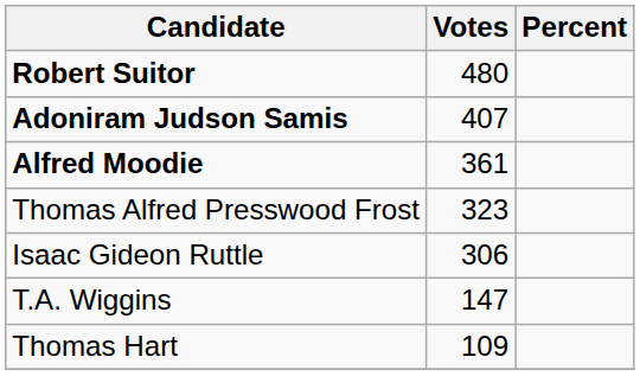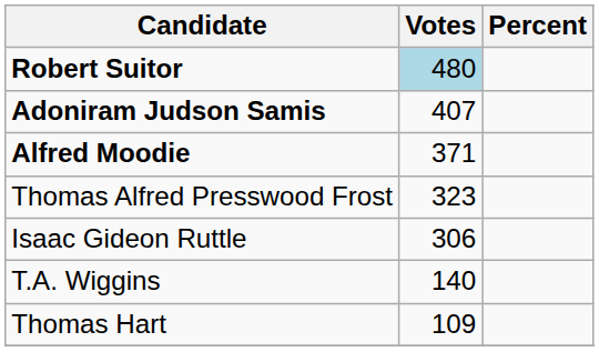Robert Suitor | Votes: no background -> lightblue background
Alfred Moodie | Votes: 361 -> 371
T.A. Wiggins | Votes: 147 -> 140
